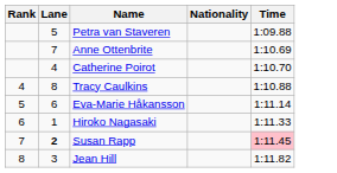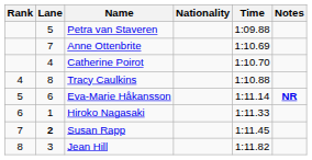+ column: Notes | NR
Susan Rapp | Time: pink background -> no background
